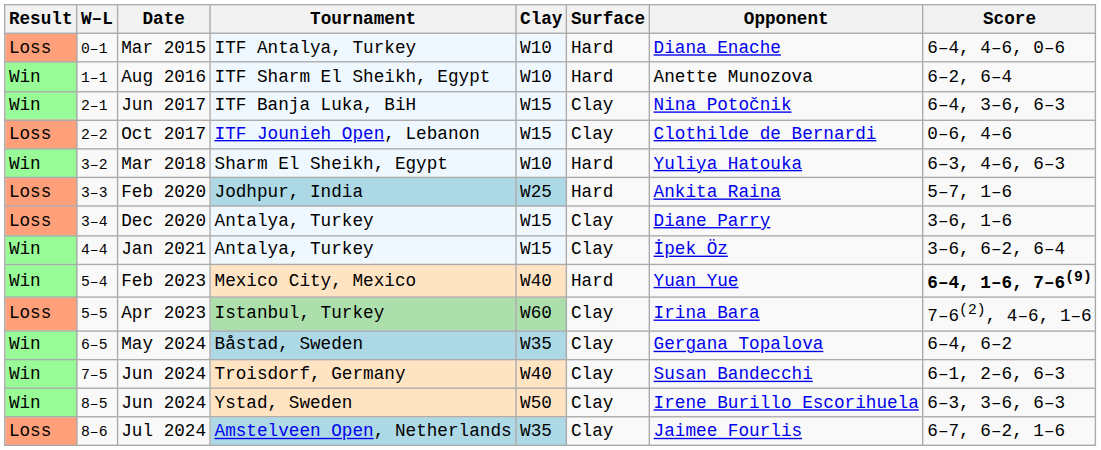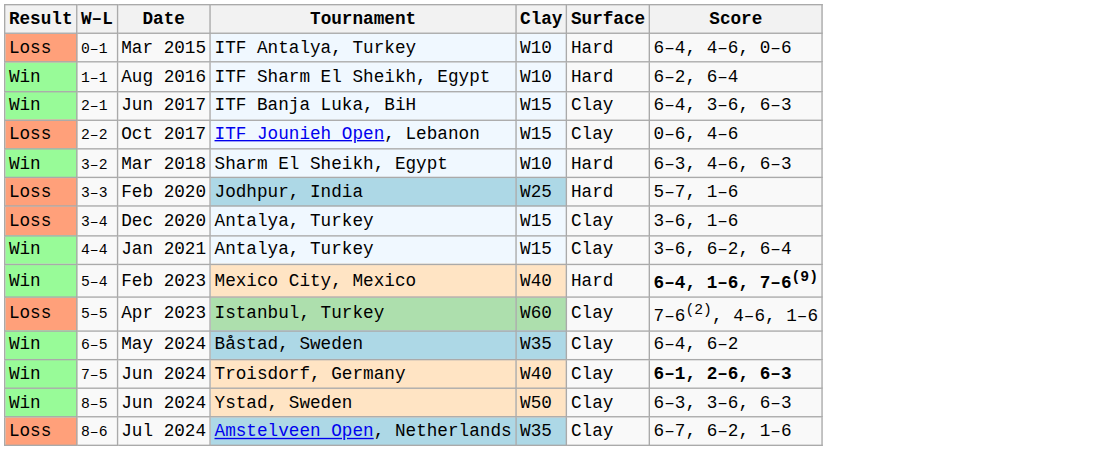- column: Opponent | Diana Enache | Anette Munozova | Nina Potočnik | Clothilde de Bernardi | Yuliya Hatouka | Ankita Raina | Diane Parry | İpek Öz | Yuan Yue | Irina Bara | Gergana Topalova | Susan Bandecchi | Irene Burillo Escorihuela | Jaimee Fourlis
Jun 2024 / Troisdorf, Germany | Score: normal -> bold
